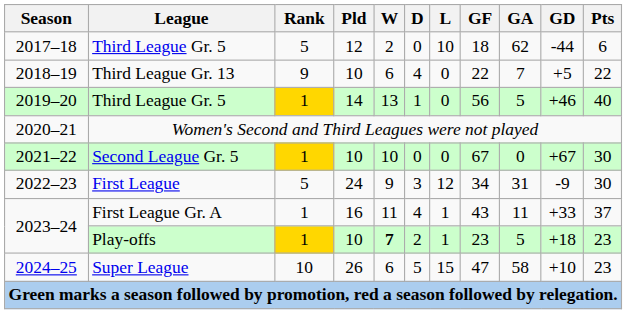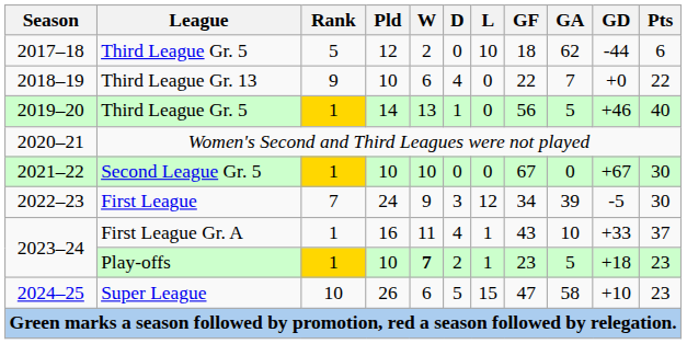Third League Gr. 13 | GD: +5 -> +0
First League | Rank: 5 -> 7
First League | GA: 31 -> 39
First League | GD: -9 -> -5
First League Gr. A | GA: 11 -> 10
